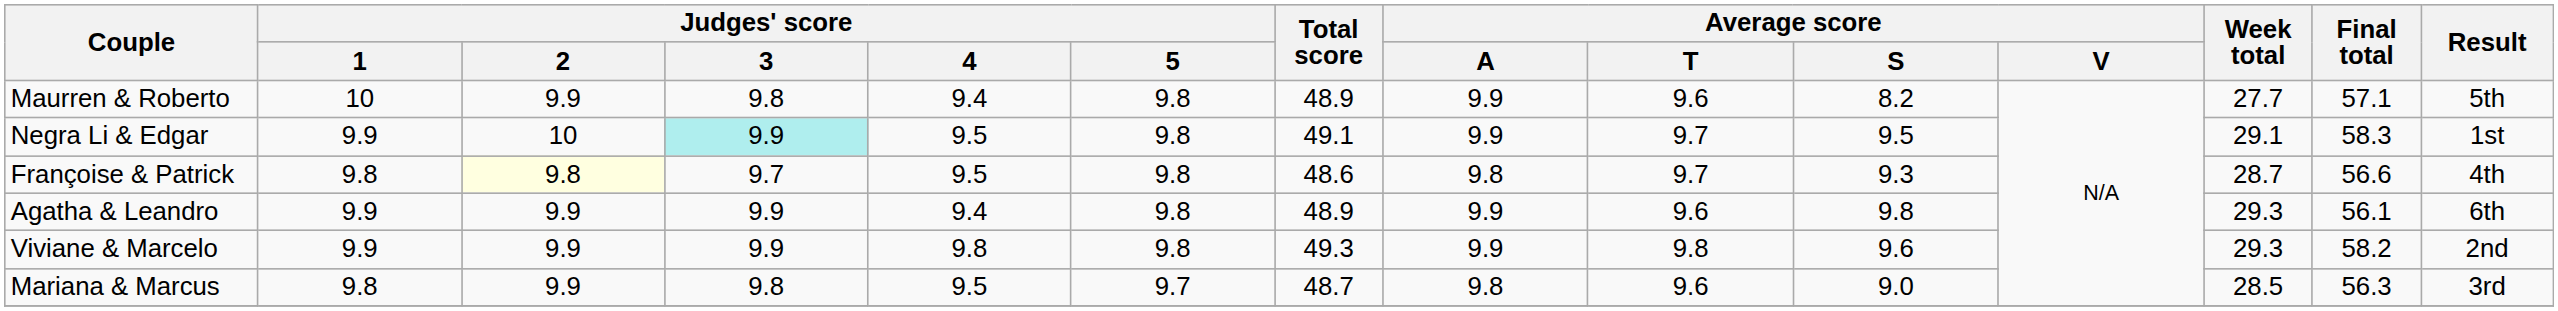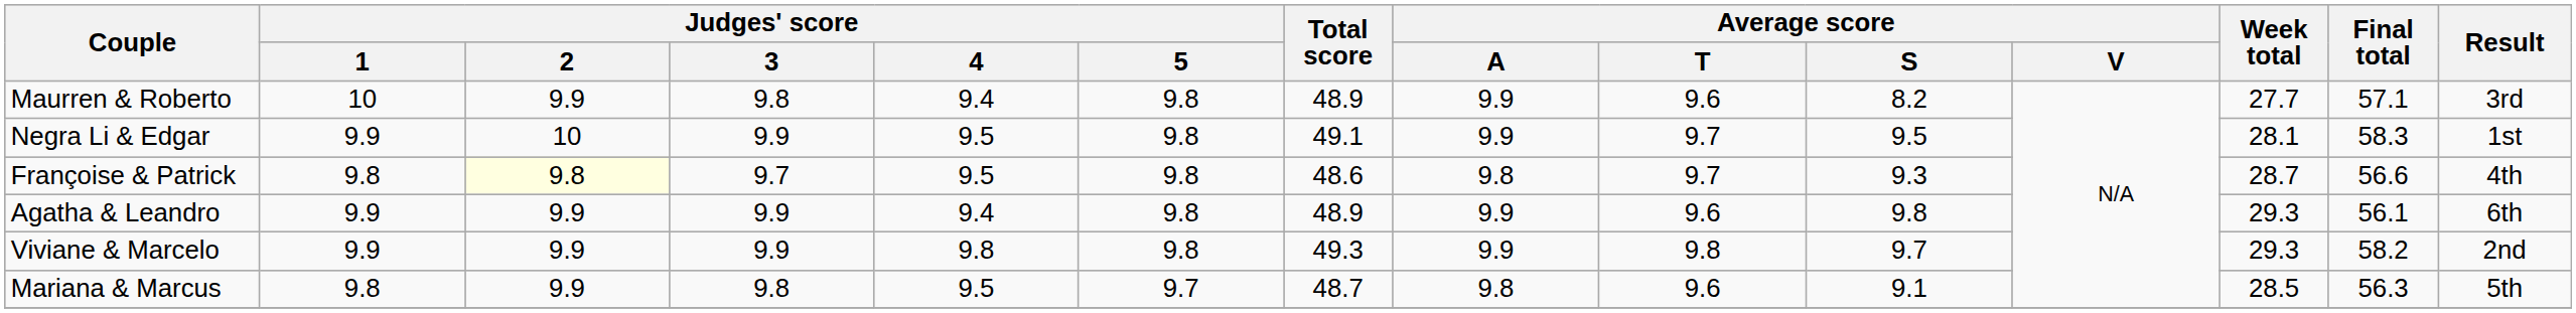Maurren & Roberto | Result: 5th -> 3rd
Negra Li & Edgar | Judges' score / 3: paleturquoise background -> no background
Negra Li & Edgar | Week total: 29.1 -> 28.1
Viviane & Marcelo | Average score / S: 9.6 -> 9.7
Mariana & Marcus | Average score / S: 9.0 -> 9.1
Mariana & Marcus | Result: 3rd -> 5th
